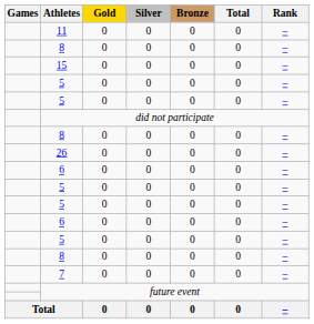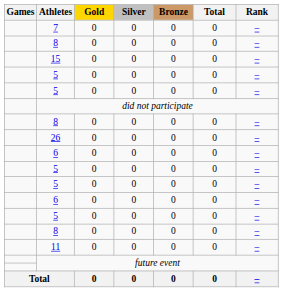rows swapped: 11 <-> 7
